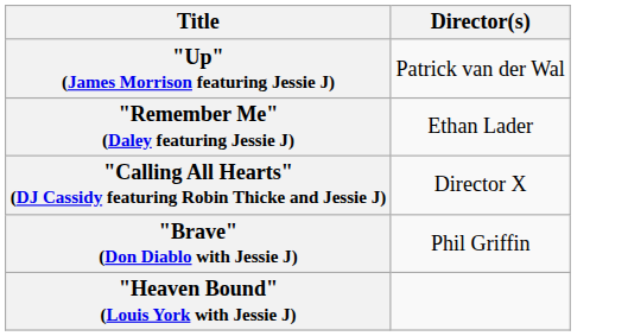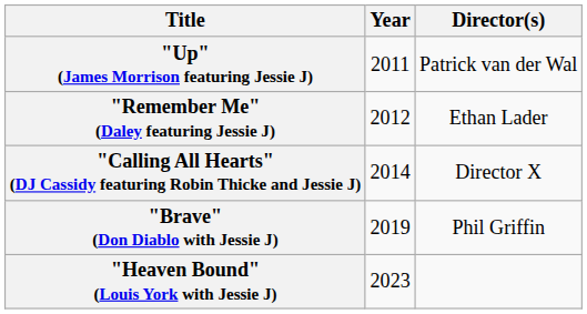+ column: Year | 2011 | 2012 | 2014 | 2019 | 2023
